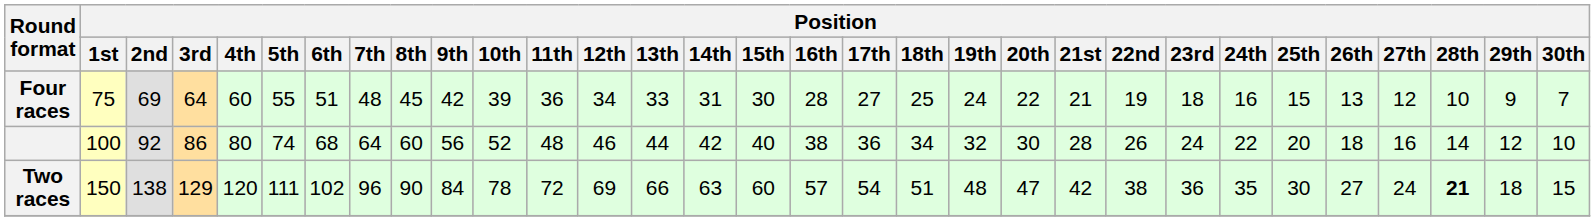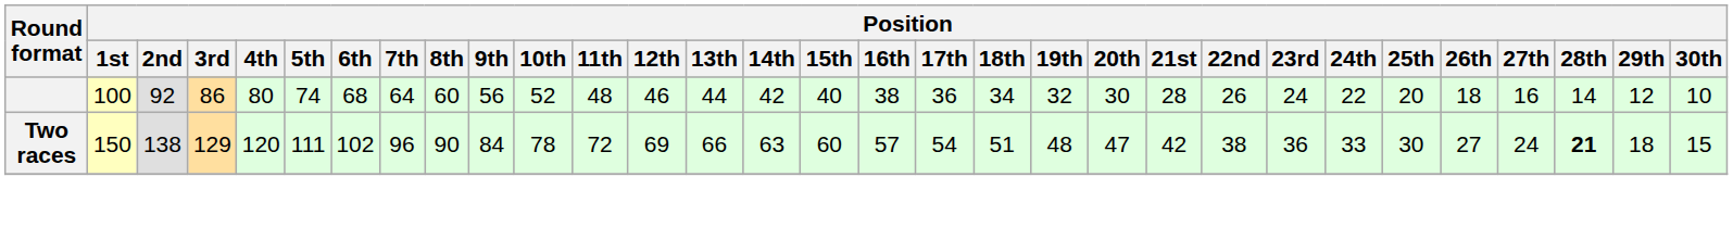- row: Four races | 75 | 69 | 64 | 60 | 55 | 51 | 48 | 45 | 42 | 39 | 36 | 34 | 33 | 31 | 30 | 28 | 27 | 25 | 24 | 22 | 21 | 19 | 18 | 16 | 15 | 13 | 12 | 10 | 9 | 7
Two races | Position / 24th: 35 -> 33
